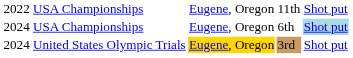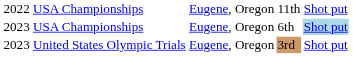USA Championships / 6th | column 1: 2024 -> 2023
United States Olympic Trials | column 1: 2024 -> 2023
United States Olympic Trials | column 3: gold background -> no background
